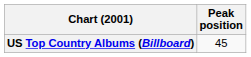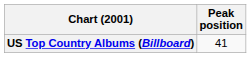US Top Country Albums (Billboard) | Peak position: 45 -> 41
